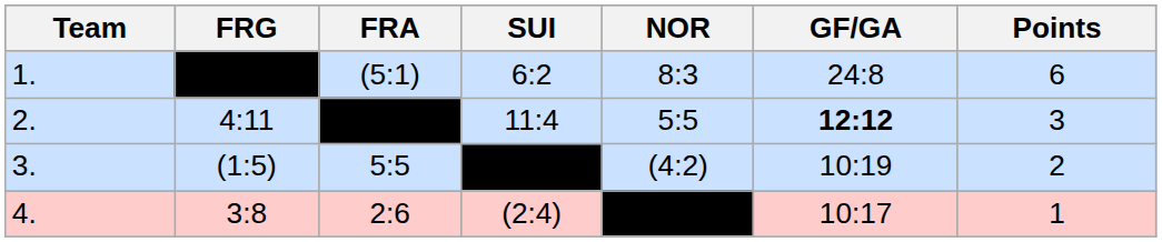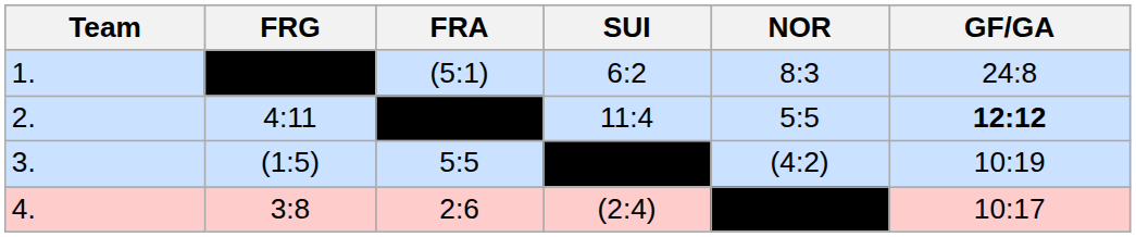- column: Points | 6 | 3 | 2 | 1
